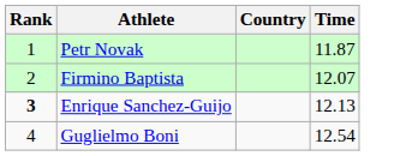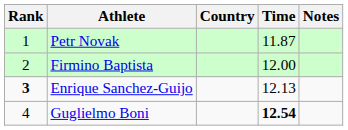+ column: Notes
Firmino Baptista | Time: 12.07 -> 12.00
Guglielmo Boni | Time: normal -> bold
